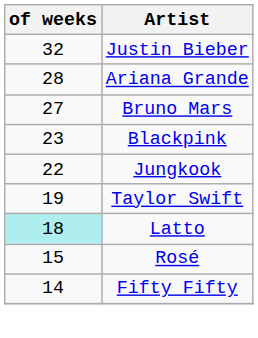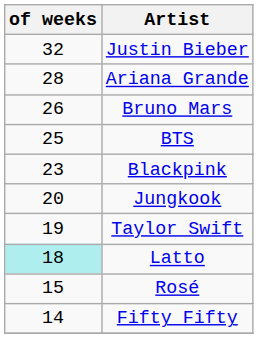Bruno Mars | of weeks: 27 -> 26
+ row: 25 | BTS
Jungkook | of weeks: 22 -> 20
